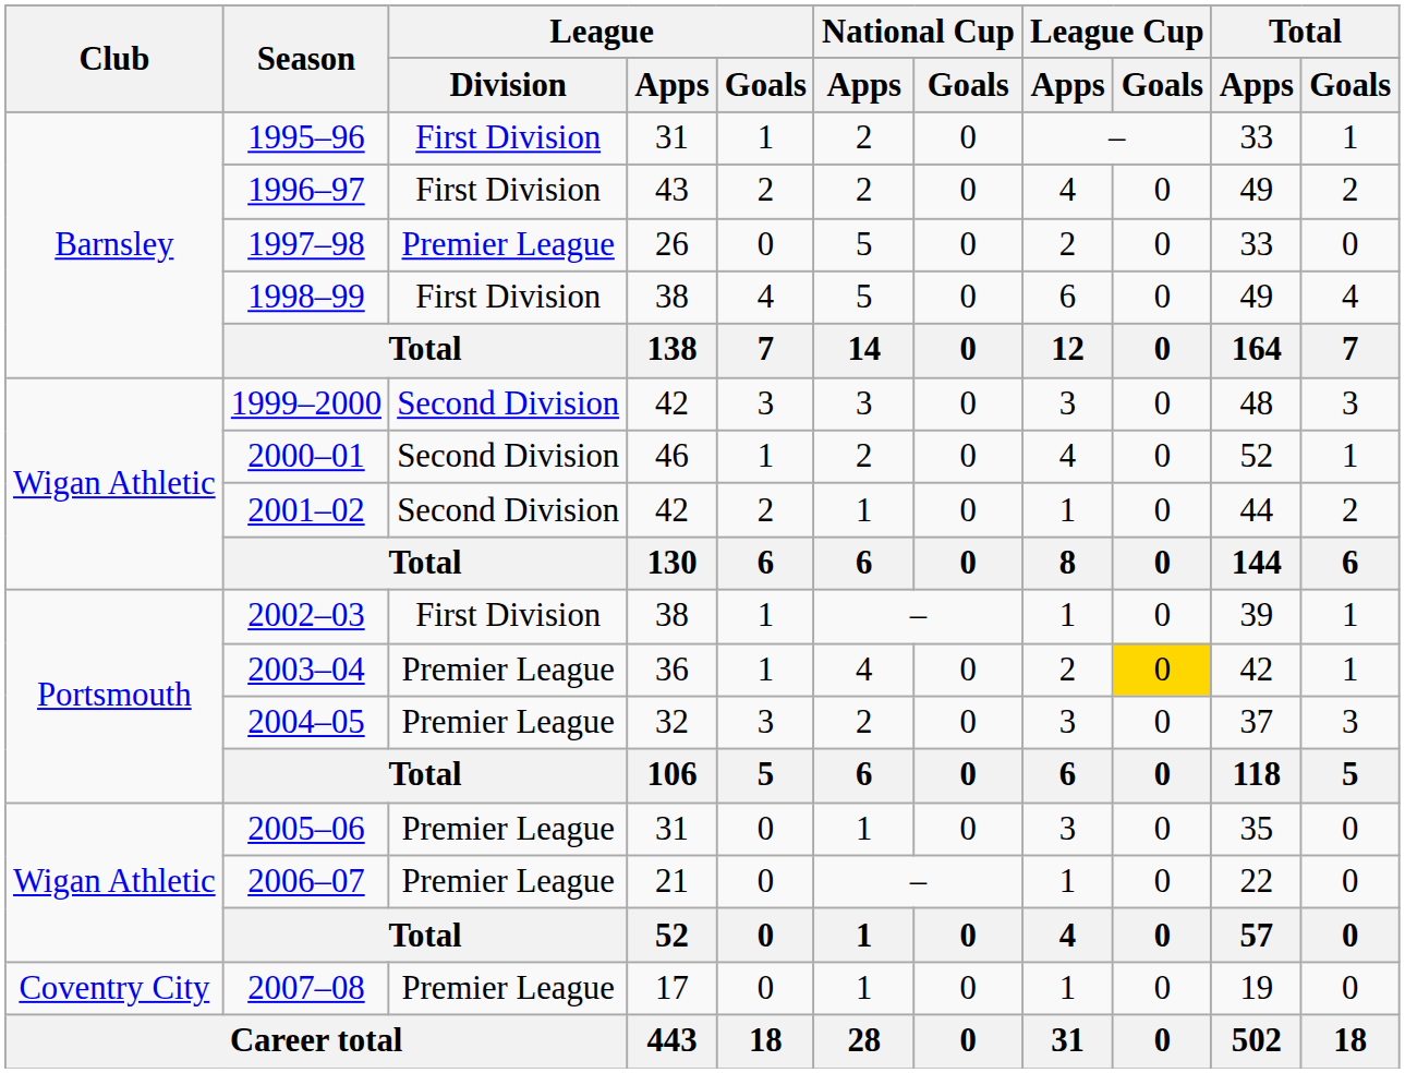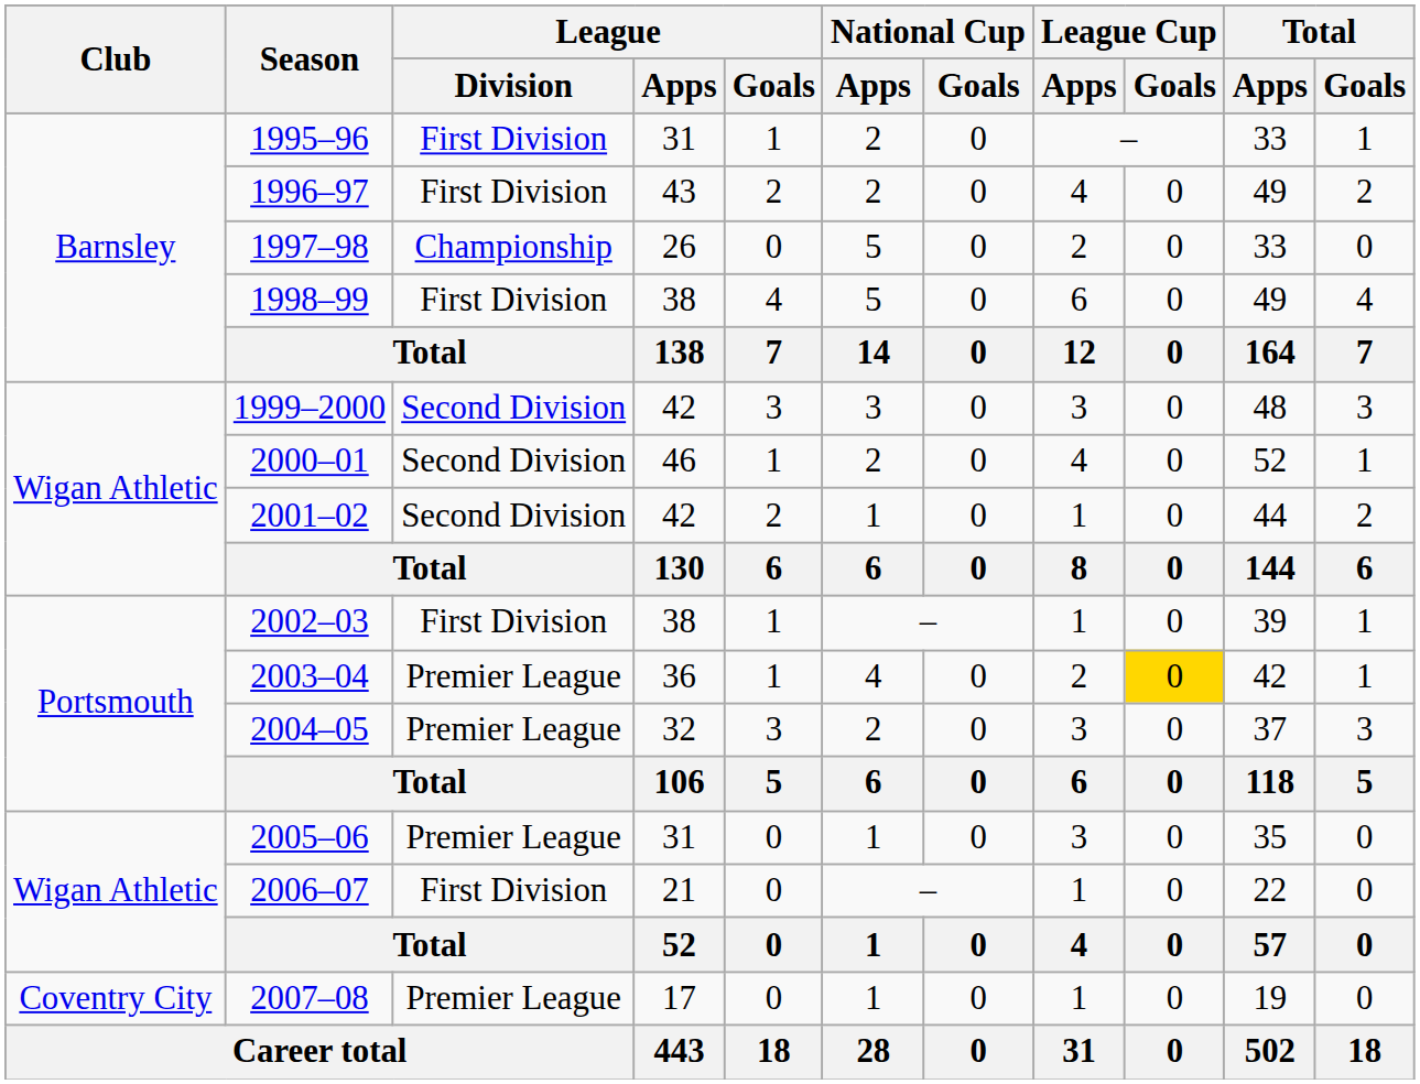1997–98 | League / Division: Premier League -> Championship
2006–07 | League / Division: Premier League -> First Division
